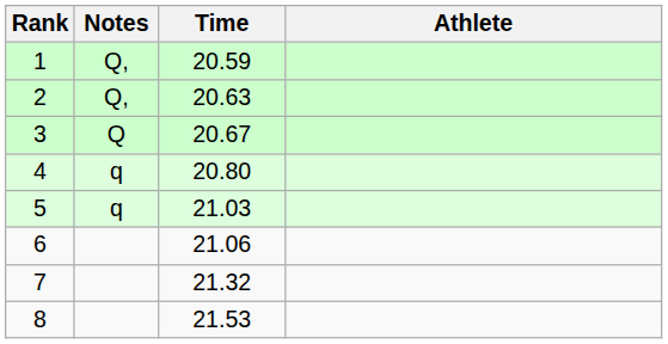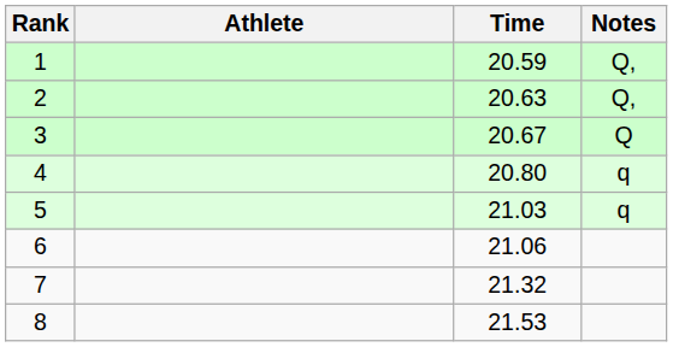columns swapped: Athlete <-> Notes
